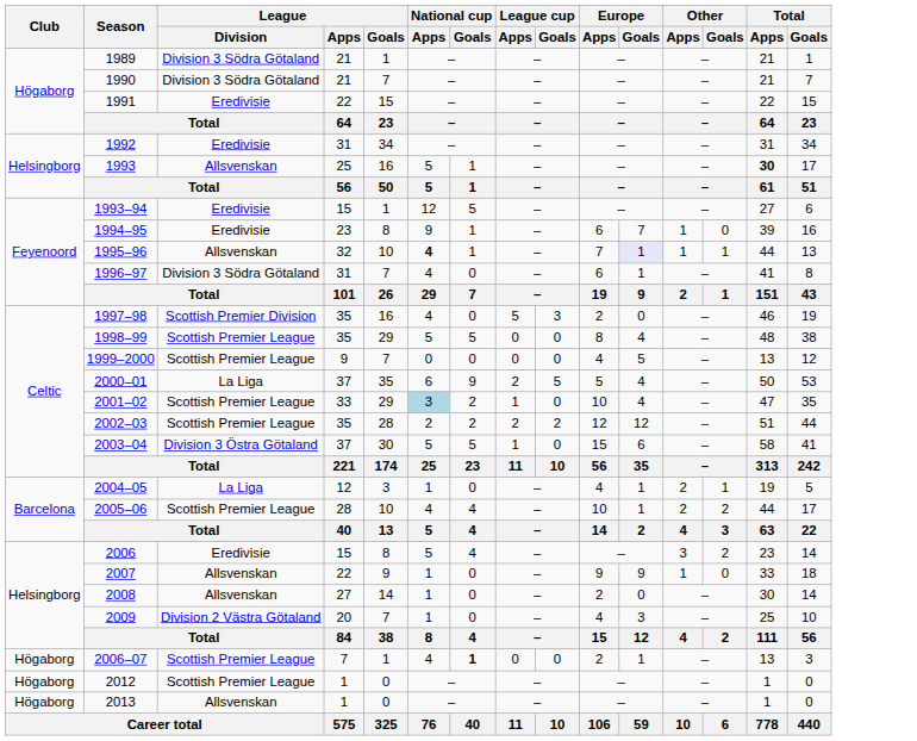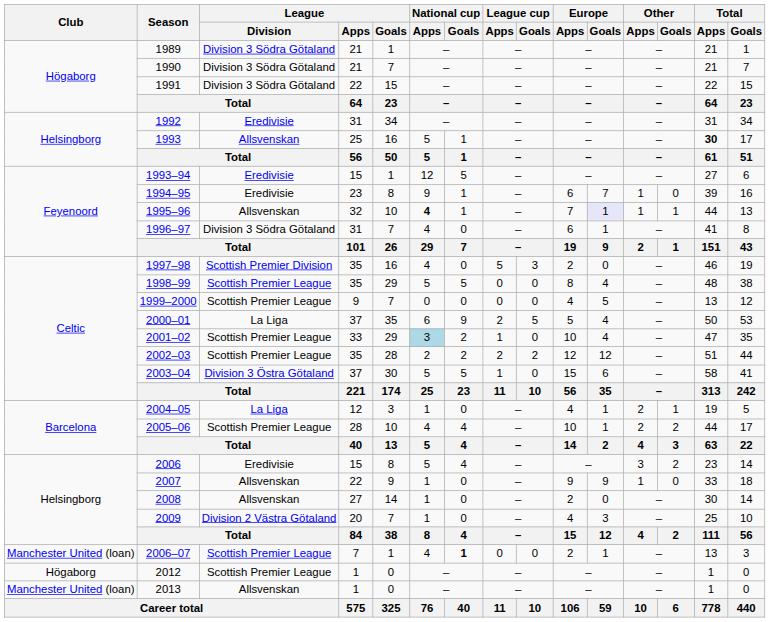1991 | League / Division: Eredivisie -> Division 3 Södra Götaland
2006–07 | Club: Högaborg -> Manchester United (loan)
2013 | Club: Högaborg -> Manchester United (loan)
